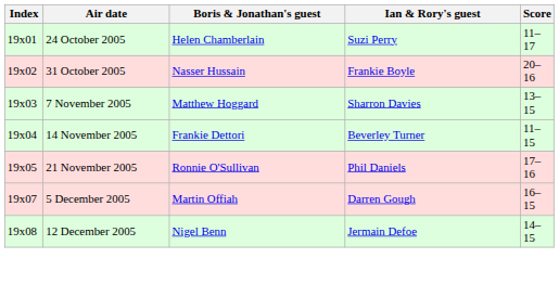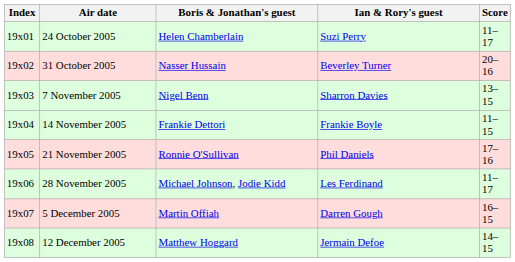31 October 2005 | Ian & Rory's guest: Frankie Boyle -> Beverley Turner
7 November 2005 | Boris & Jonathan's guest: Matthew Hoggard -> Nigel Benn
14 November 2005 | Ian & Rory's guest: Beverley Turner -> Frankie Boyle
+ row: 19x06 | 28 November 2005 | Michael Johnson, Jodie Kidd | Les Ferdinand | 11–17
12 December 2005 | Boris & Jonathan's guest: Nigel Benn -> Matthew Hoggard
